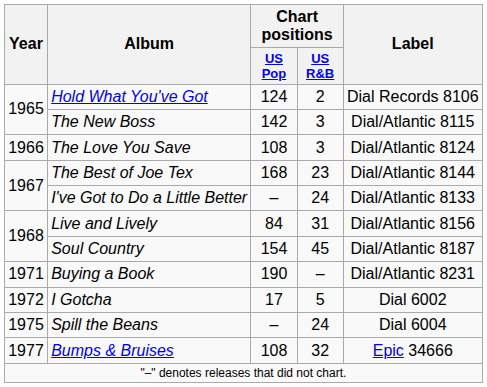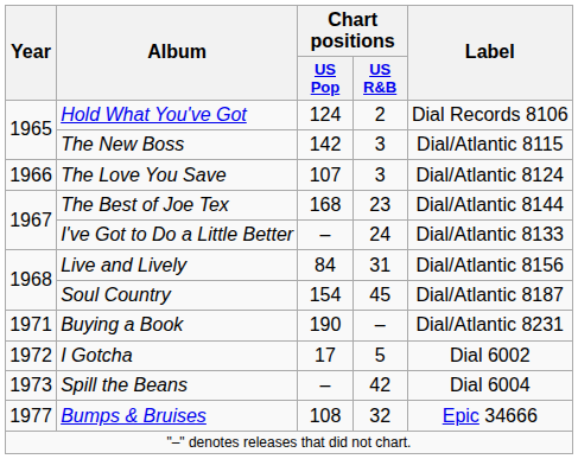The Love You Save | Chart positions / US Pop: 108 -> 107
Spill the Beans | Year: 1975 -> 1973
Spill the Beans | Chart positions / US R&B: 24 -> 42
